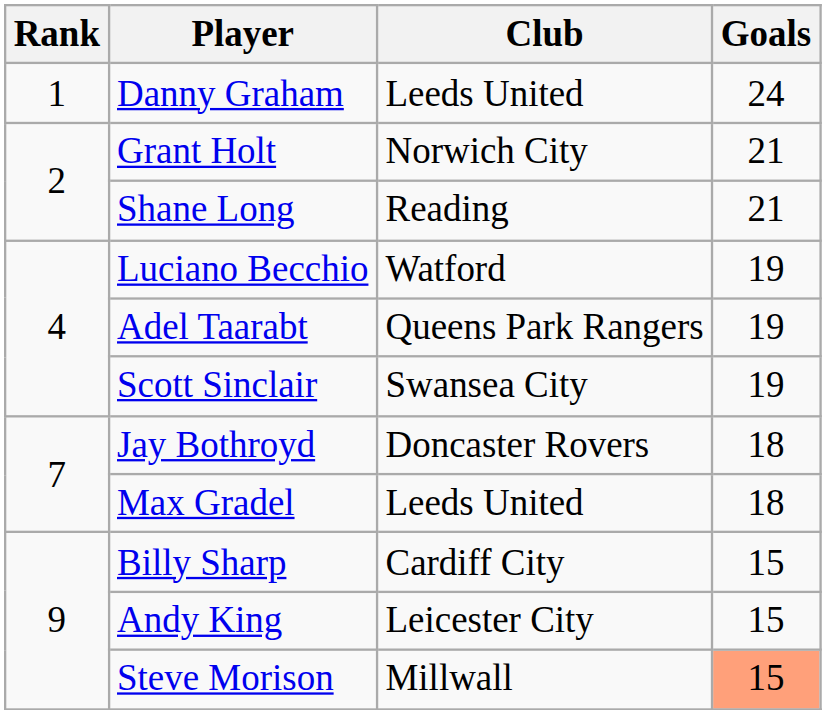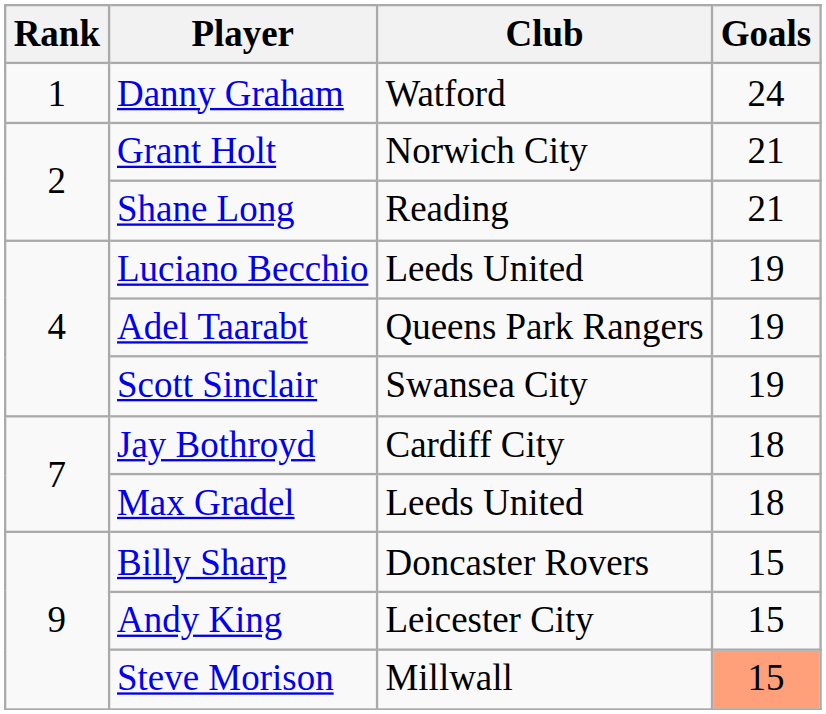Danny Graham | Club: Leeds United -> Watford
Luciano Becchio | Club: Watford -> Leeds United
Jay Bothroyd | Club: Doncaster Rovers -> Cardiff City
Billy Sharp | Club: Cardiff City -> Doncaster Rovers
